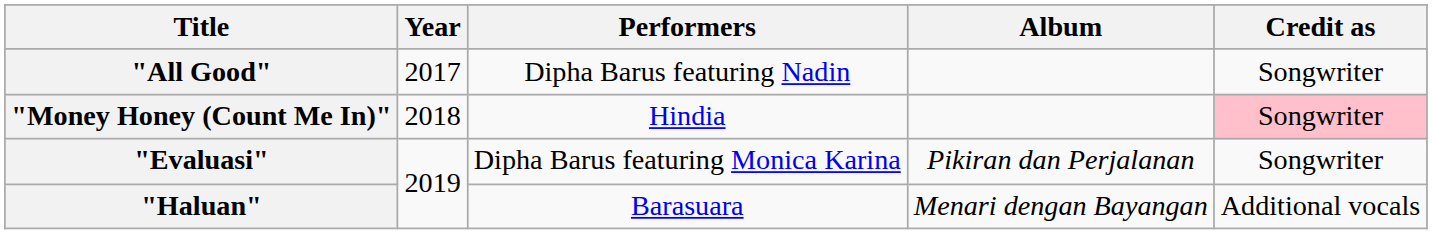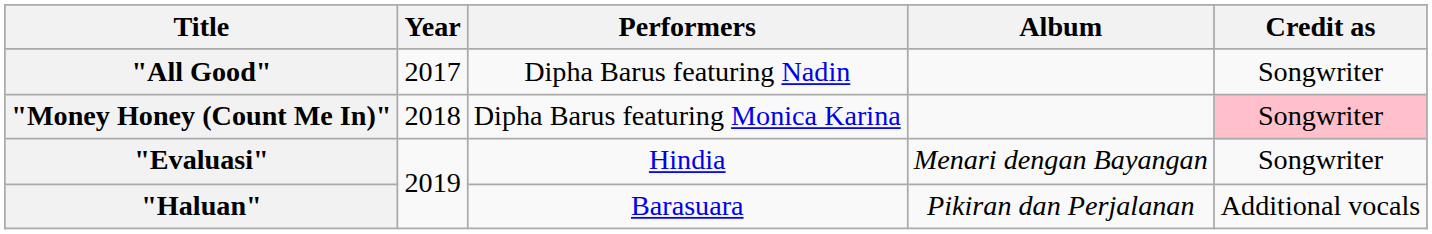"Money Honey (Count Me In)" | Performers: Hindia -> Dipha Barus featuring Monica Karina
"Evaluasi" | Performers: Dipha Barus featuring Monica Karina -> Hindia
"Evaluasi" | Album: Pikiran dan Perjalanan -> Menari dengan Bayangan
"Haluan" | Album: Menari dengan Bayangan -> Pikiran dan Perjalanan
